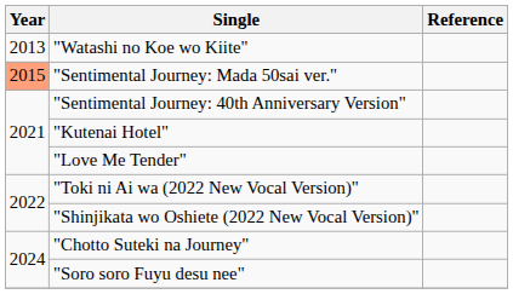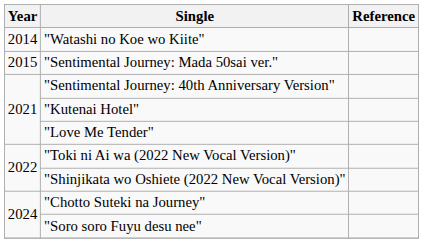"Watashi no Koe wo Kiite" | Year: 2013 -> 2014
"Sentimental Journey: Mada 50sai ver." | Year: lightsalmon background -> no background
